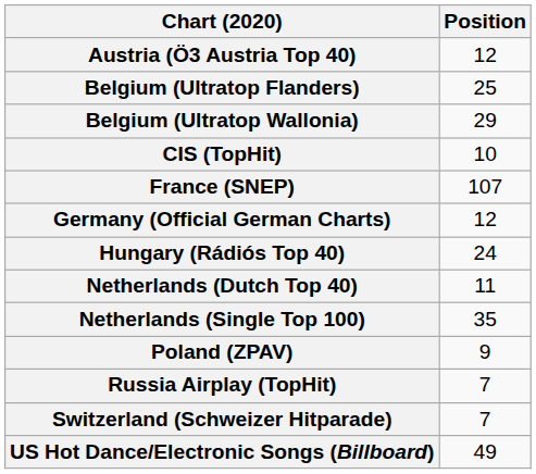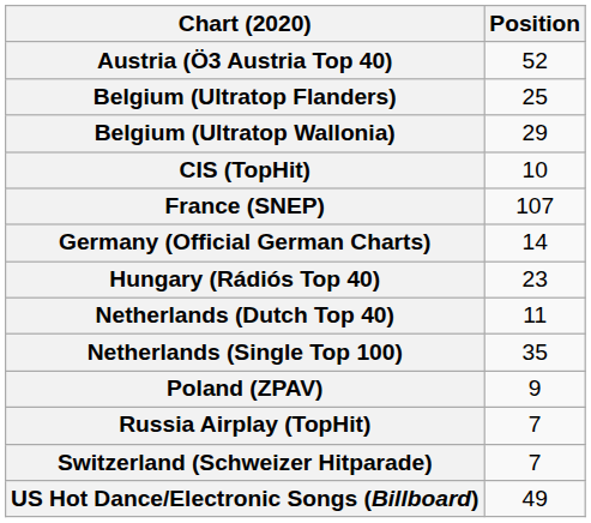Austria (Ö3 Austria Top 40) | Position: 12 -> 52
Germany (Official German Charts) | Position: 12 -> 14
Hungary (Rádiós Top 40) | Position: 24 -> 23
